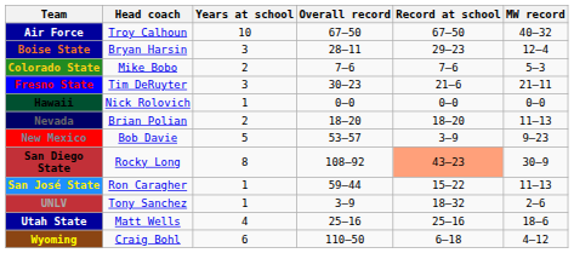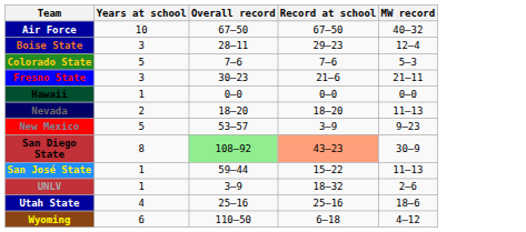- column: Head coach | Troy Calhoun | Bryan Harsin | Mike Bobo | Tim DeRuyter | Nick Rolovich | Brian Polian | Bob Davie | Rocky Long | Ron Caragher | Tony Sanchez | Matt Wells | Craig Bohl
Colorado State | Years at school: 2 -> 5
San Diego State | Overall record: no background -> lightgreen background
